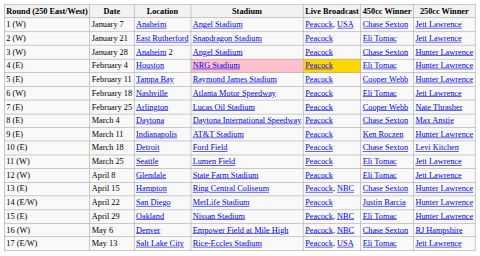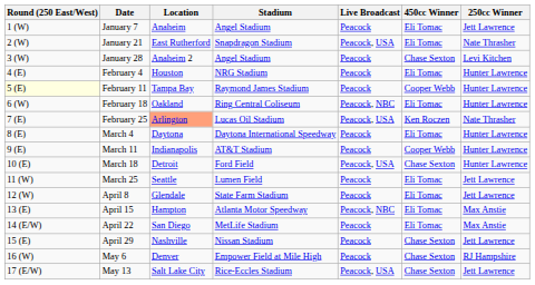January 7 | Live Broadcast: Peacock, USA -> Peacock
January 7 | 450cc Winner: Chase Sexton -> Eli Tomac
January 21 | Live Broadcast: Peacock -> Peacock, USA
January 21 | 250cc Winner: Jett Lawrence -> Nate Thrasher
January 28 | 250cc Winner: Hunter Lawrence -> Levi Kitchen
February 4 | Stadium: pink background -> no background
February 4 | Live Broadcast: gold background -> no background
February 11 | Round (250 East/West): no background -> lightyellow background
February 18 | Location: Nashville -> Oakland
February 18 | Stadium: Atlanta Motor Speedway -> Ring Central Coliseum
February 18 | Live Broadcast: Peacock -> Peacock, NBC
February 18 | 250cc Winner: Jett Lawrence -> Hunter Lawrence
February 25 | Location: no background -> lightsalmon background
February 25 | Live Broadcast: Peacock -> Peacock, USA
February 25 | 450cc Winner: Cooper Webb -> Ken Roczen
March 4 | 450cc Winner: Chase Sexton -> Eli Tomac
March 4 | 250cc Winner: Max Anstie -> Hunter Lawrence
March 11 | 450cc Winner: Ken Roczen -> Cooper Webb
March 18 | Live Broadcast: Peacock -> Peacock, USA
March 18 | 250cc Winner: Levi Kitchen -> Hunter Lawrence
April 15 | Stadium: Ring Central Coliseum -> Atlanta Motor Speedway
April 15 | 450cc Winner: Chase Sexton -> Eli Tomac
April 15 | 250cc Winner: Hunter Lawrence -> Max Anstie
April 22 | 450cc Winner: Justin Barcia -> Eli Tomac
April 22 | 250cc Winner: Hunter Lawrence -> Max Anstie
April 29 | Location: Oakland -> Nashville
April 29 | Live Broadcast: Peacock, NBC -> Peacock
April 29 | 450cc Winner: Eli Tomac -> Chase Sexton
April 29 | 250cc Winner: Hunter Lawrence -> Jett Lawrence
May 6 | Live Broadcast: Peacock, NBC -> Peacock
May 13 | 450cc Winner: Eli Tomac -> Chase Sexton
